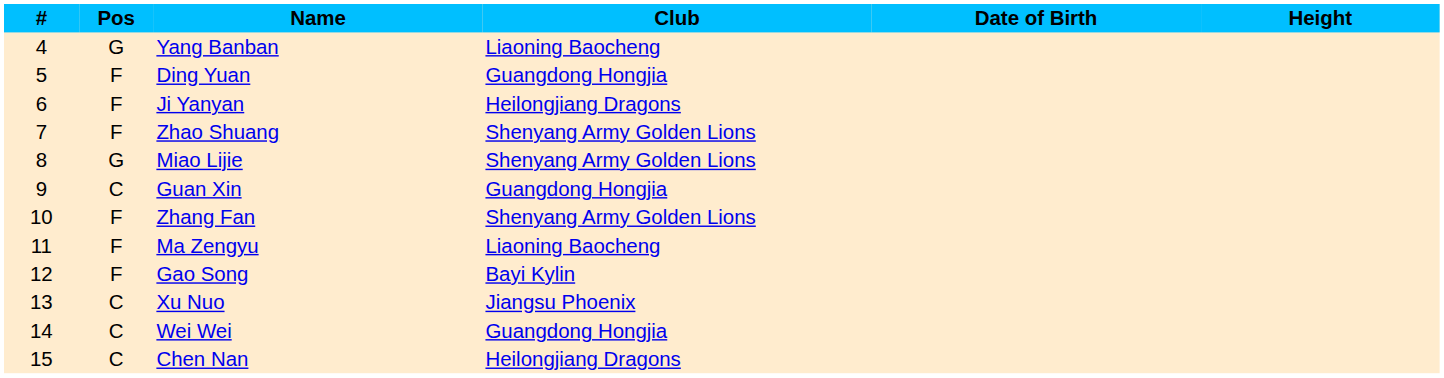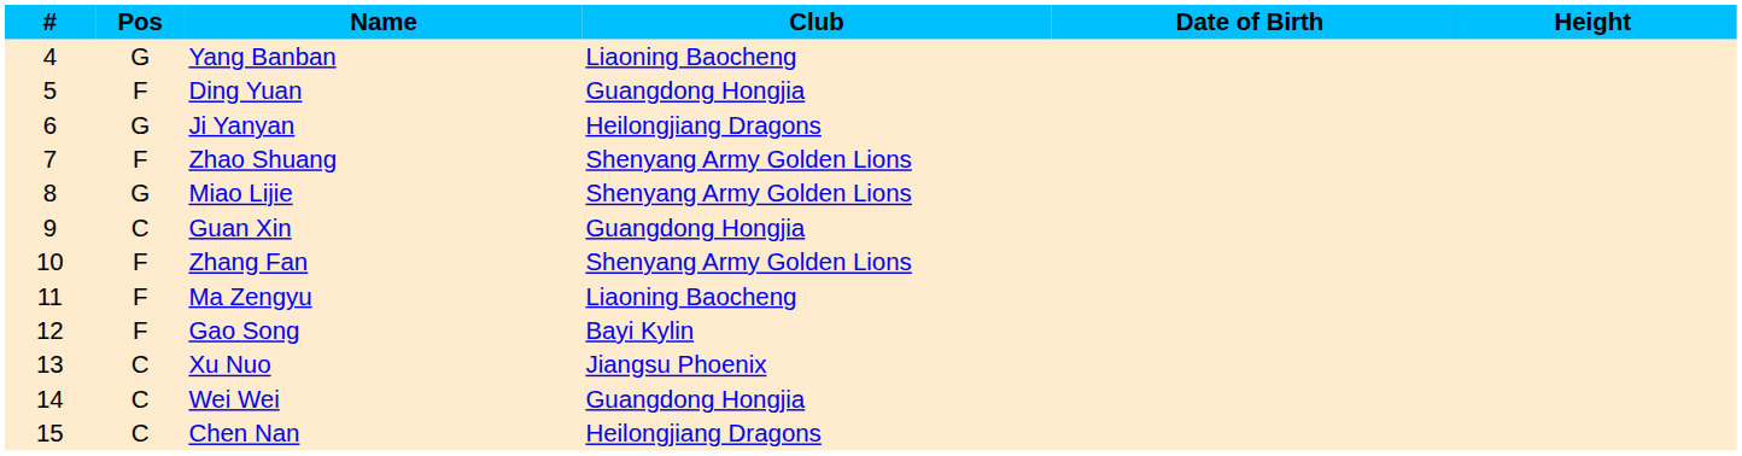Ji Yanyan | Pos: F -> G
